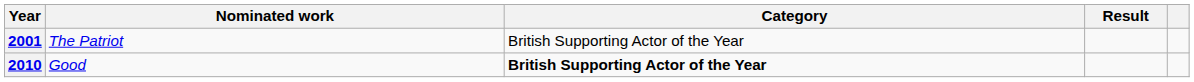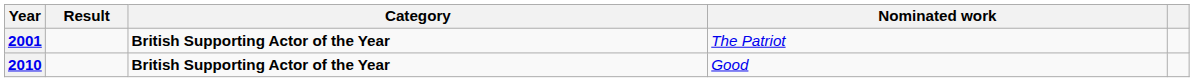columns swapped: Nominated work <-> Result
2001 | Category: normal -> bold
